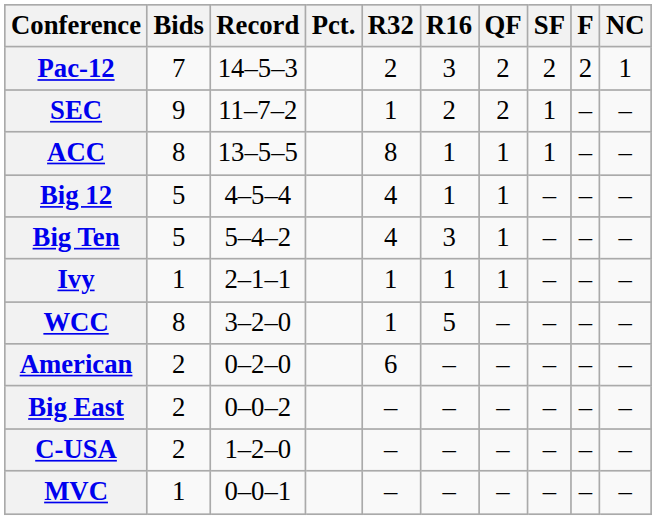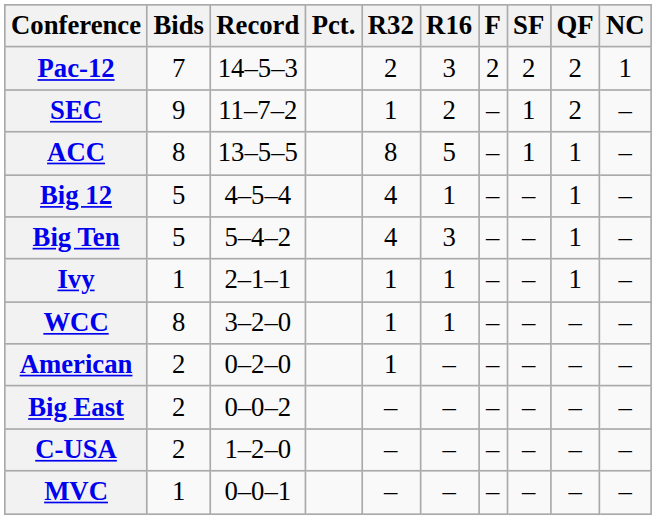columns swapped: QF <-> F
ACC | R16: 1 -> 5
WCC | R16: 5 -> 1
American | R32: 6 -> 1
